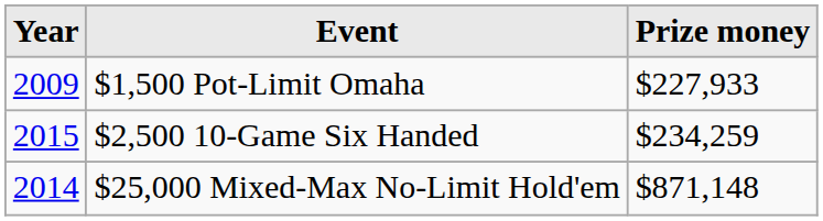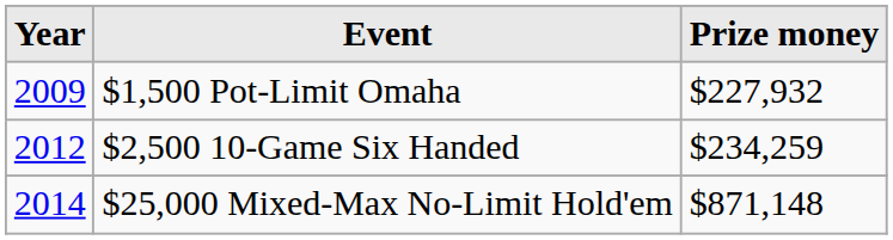$1,500 Pot-Limit Omaha | Prize money: $227,933 -> $227,932
$2,500 10-Game Six Handed | Year: 2015 -> 2012
